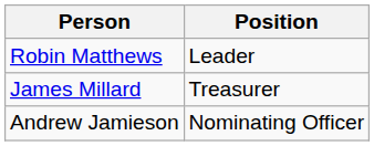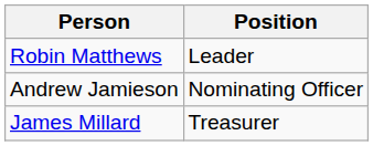rows swapped: Andrew Jamieson <-> James Millard
